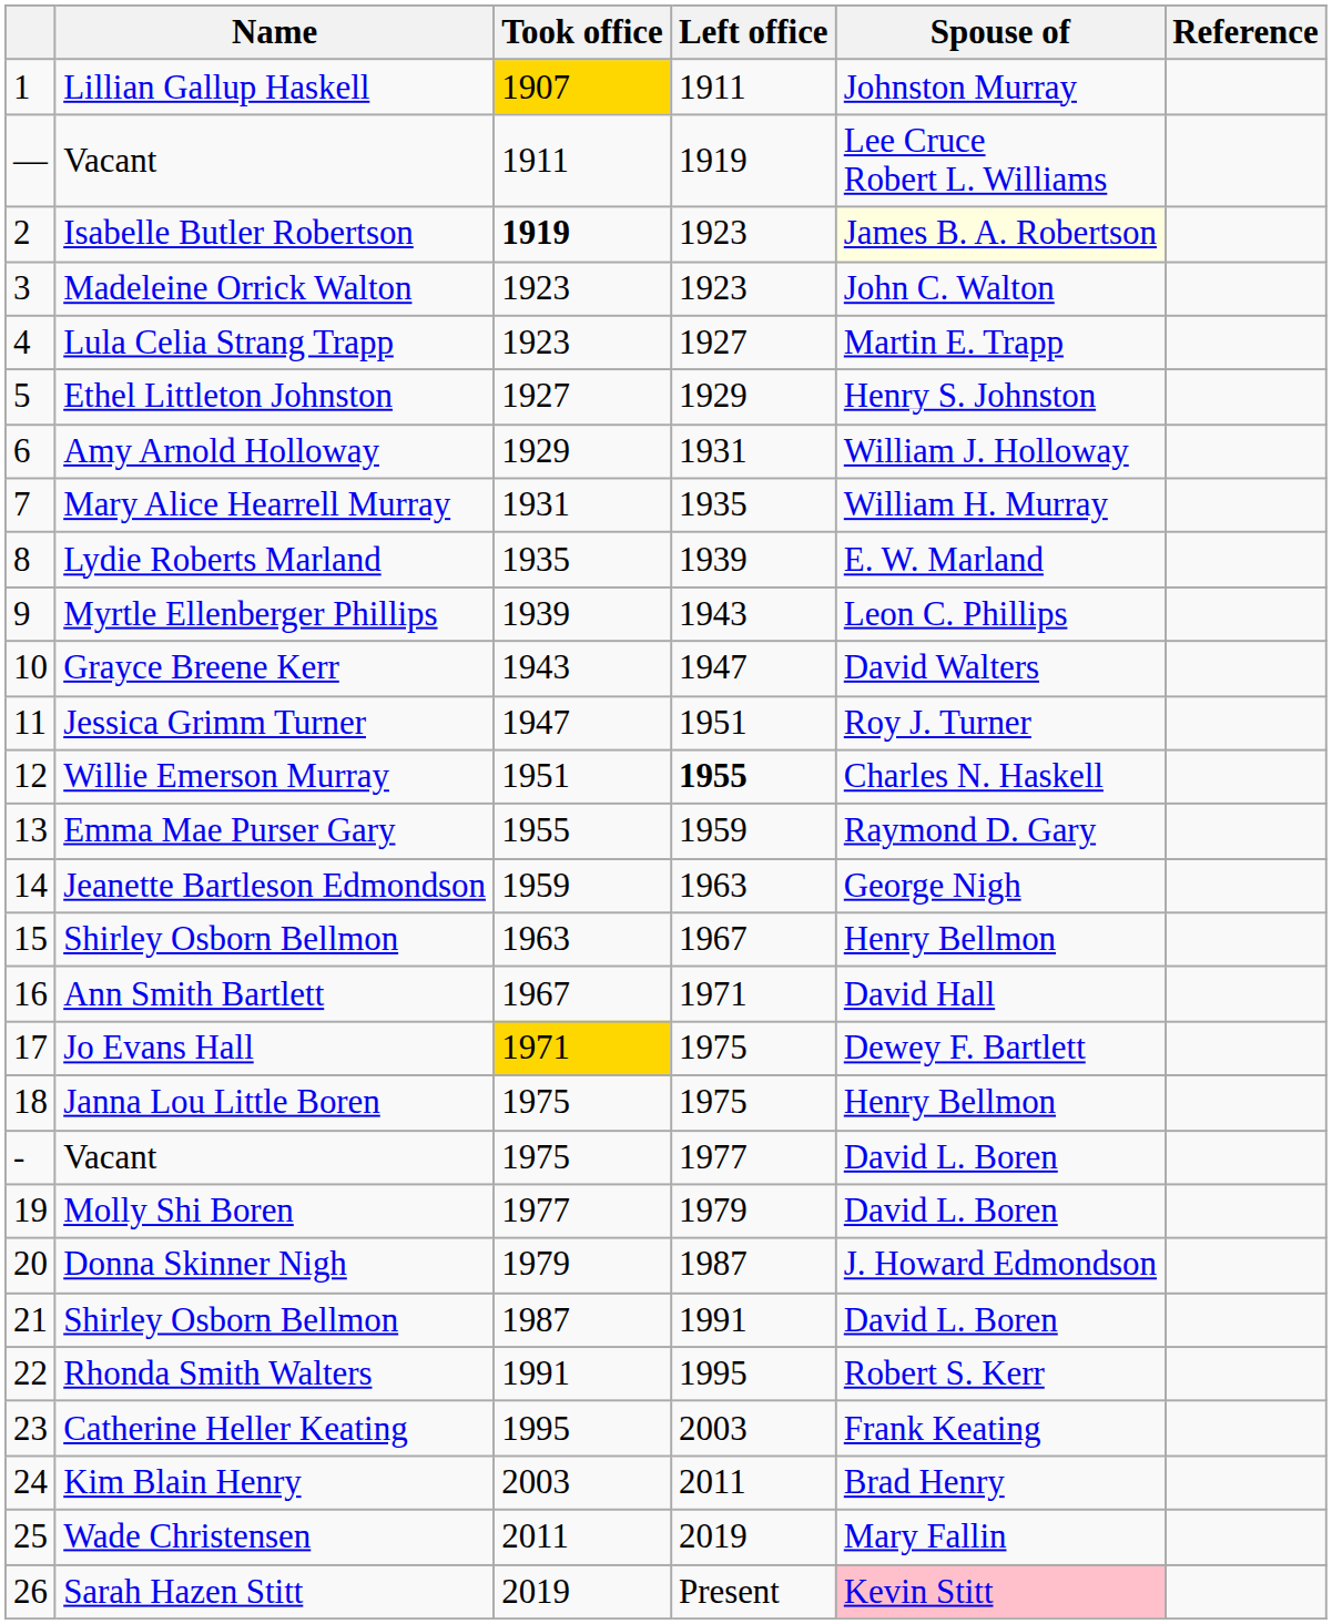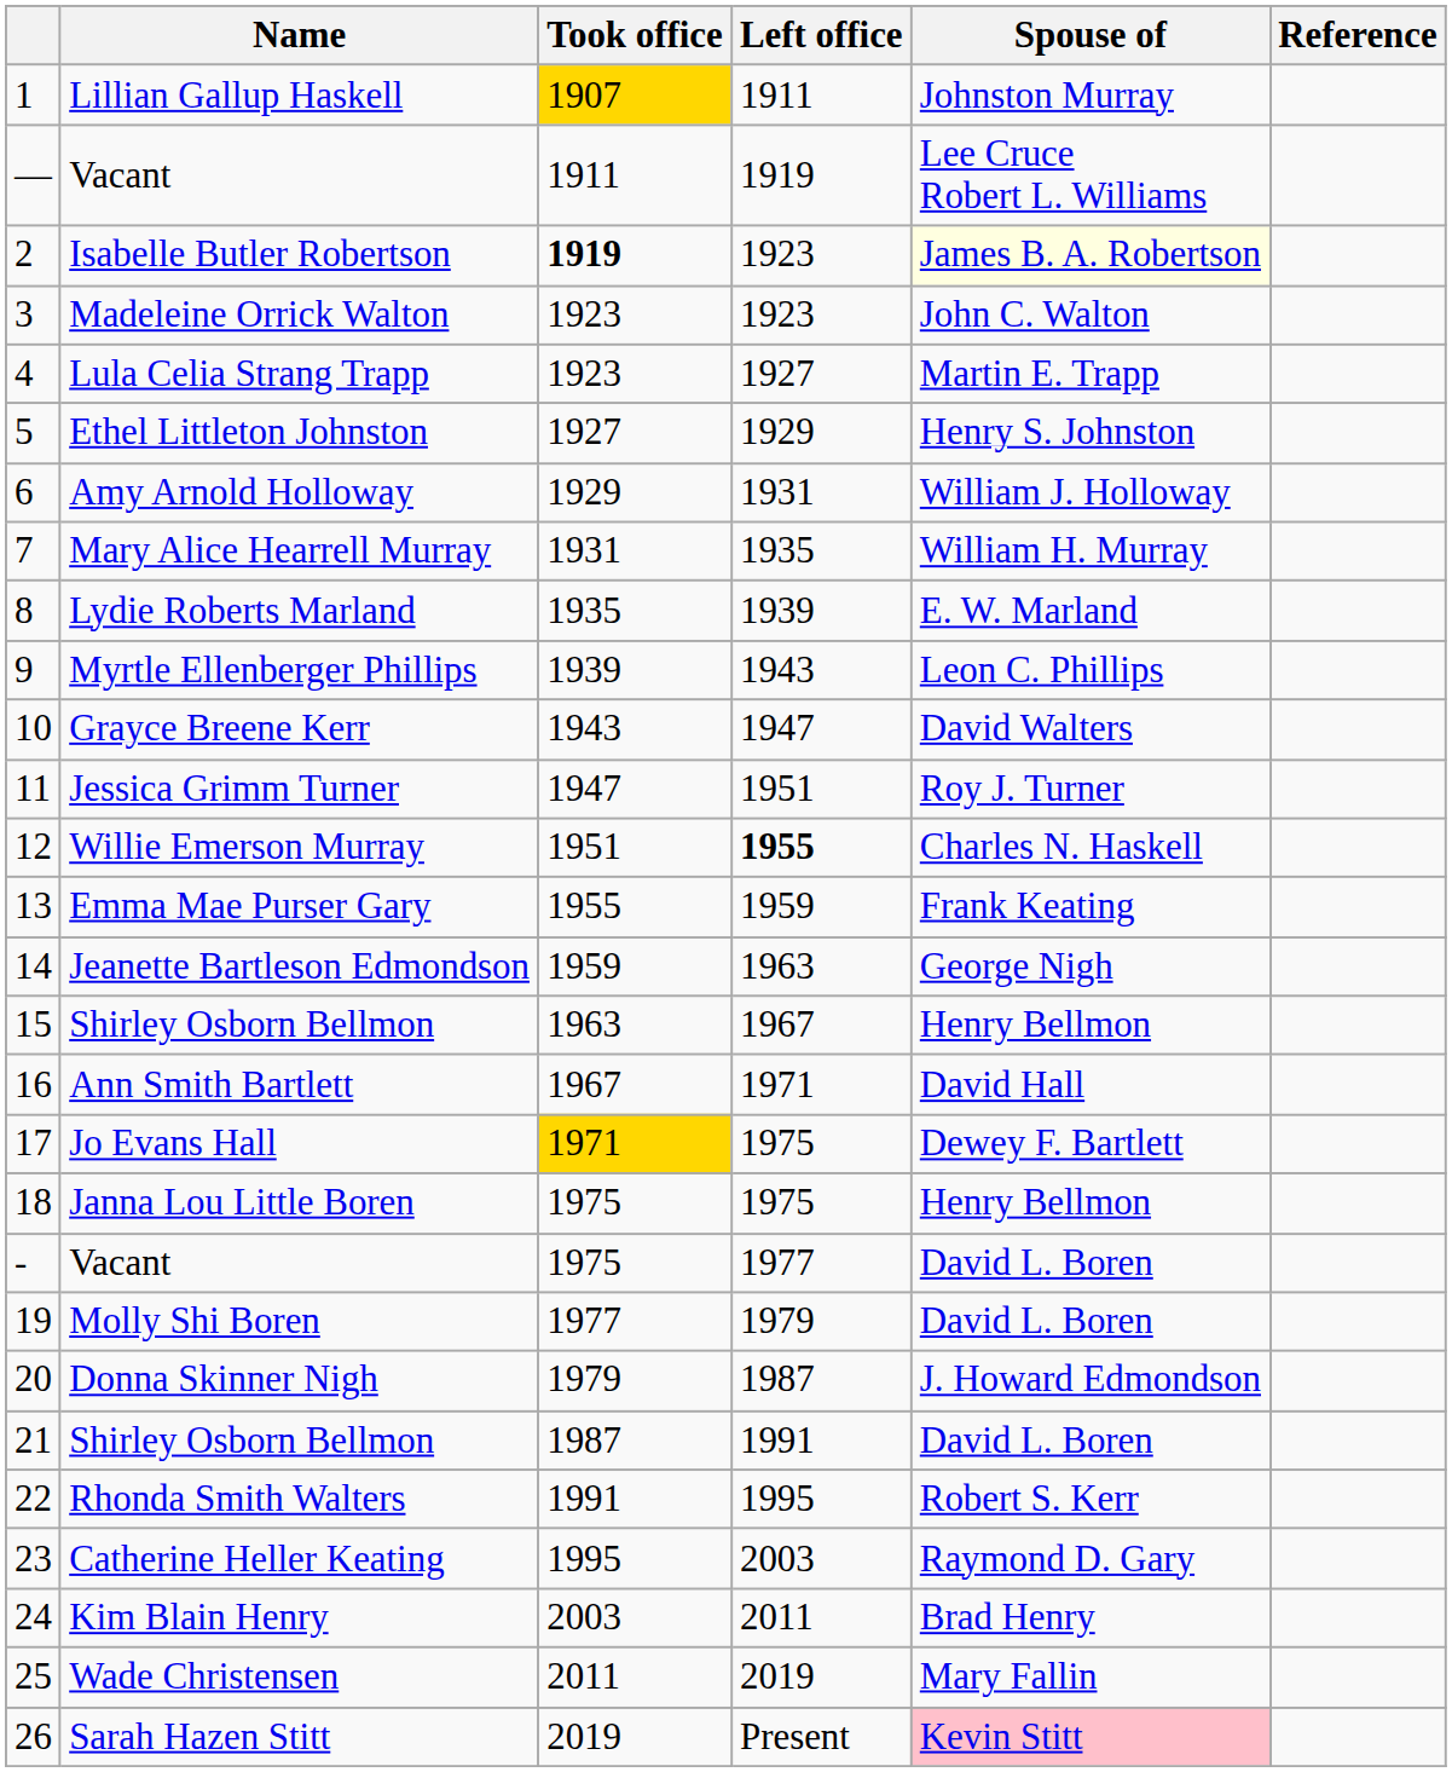Emma Mae Purser Gary | Spouse of: Raymond D. Gary -> Frank Keating
Catherine Heller Keating | Spouse of: Frank Keating -> Raymond D. Gary
